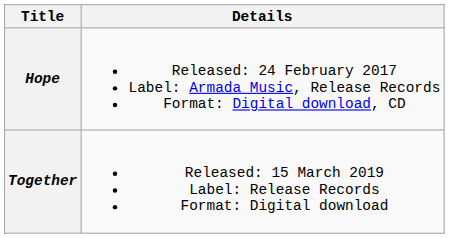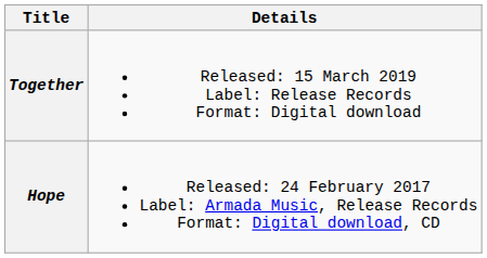rows swapped: Hope <-> Together
